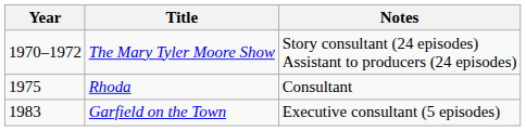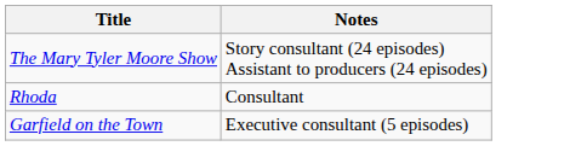- column: Year | 1970–1972 | 1975 | 1983
